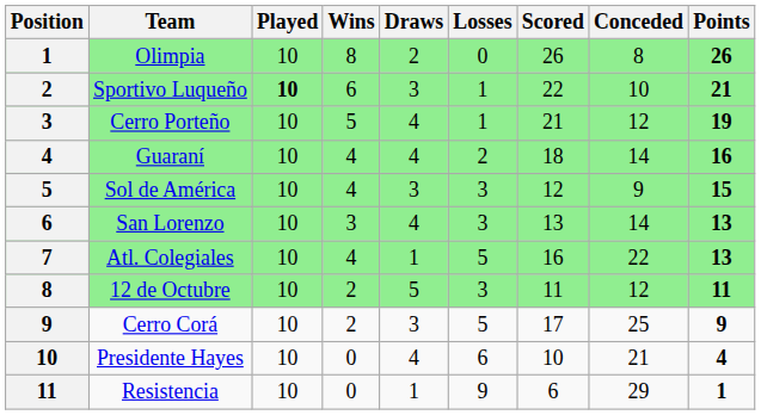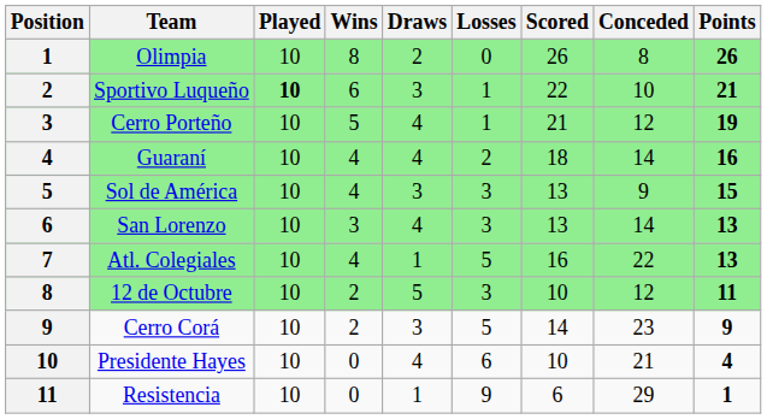Sol de América | Scored: 12 -> 13
12 de Octubre | Scored: 11 -> 10
Cerro Corá | Scored: 17 -> 14
Cerro Corá | Conceded: 25 -> 23
